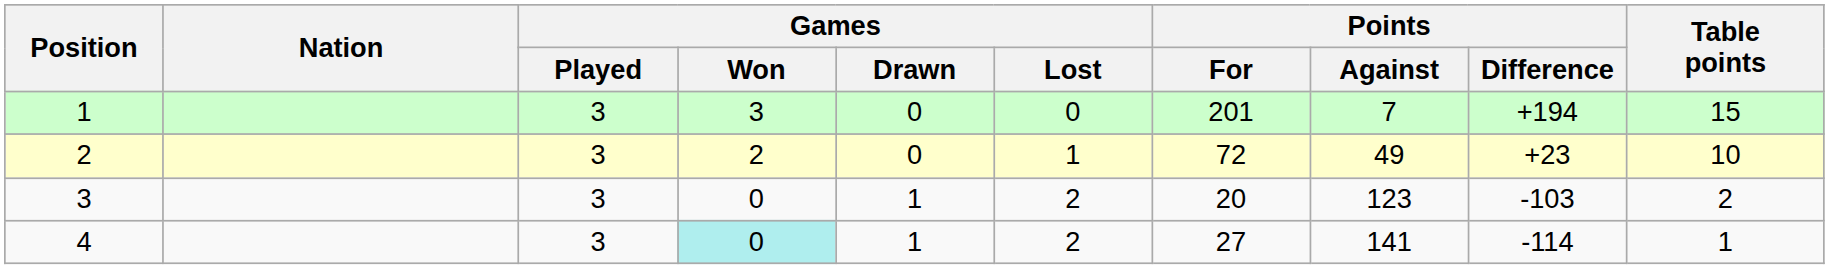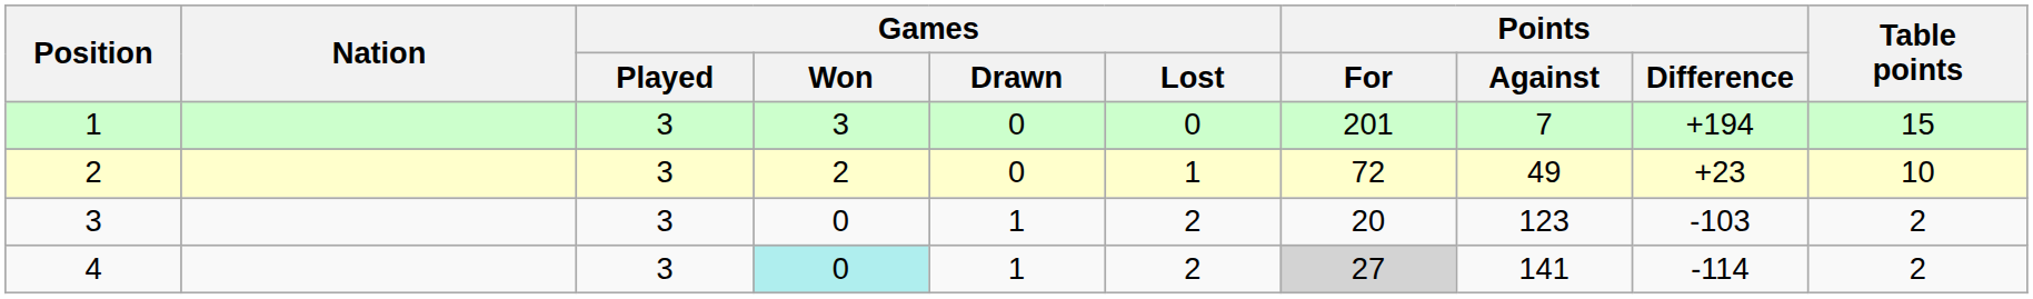4 | Points / For: no background -> lightgrey background
4 | Table points: 1 -> 2
